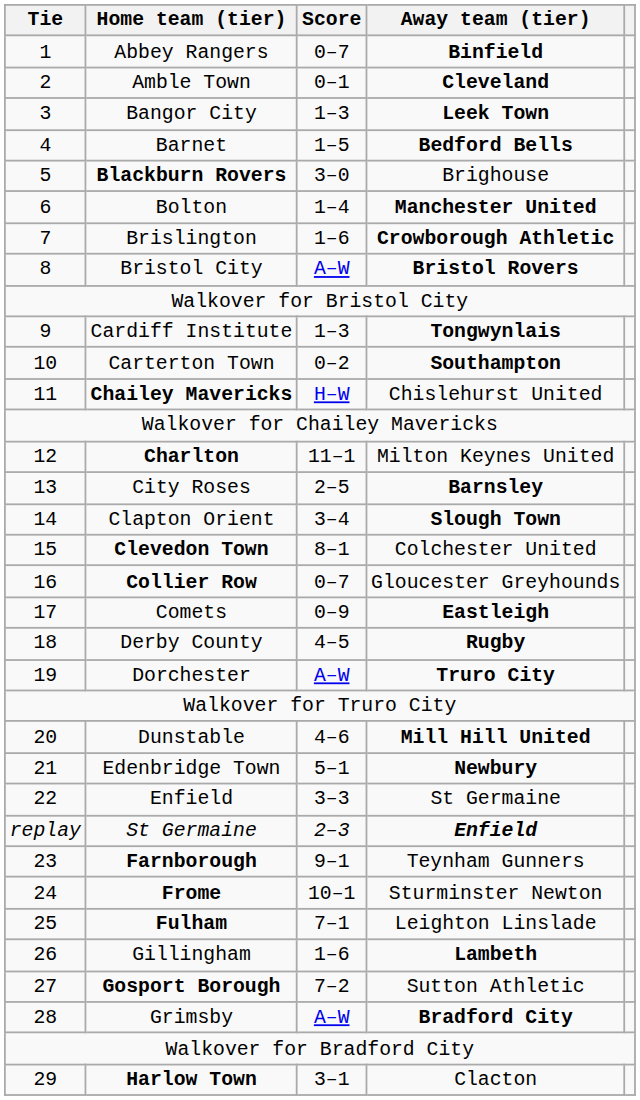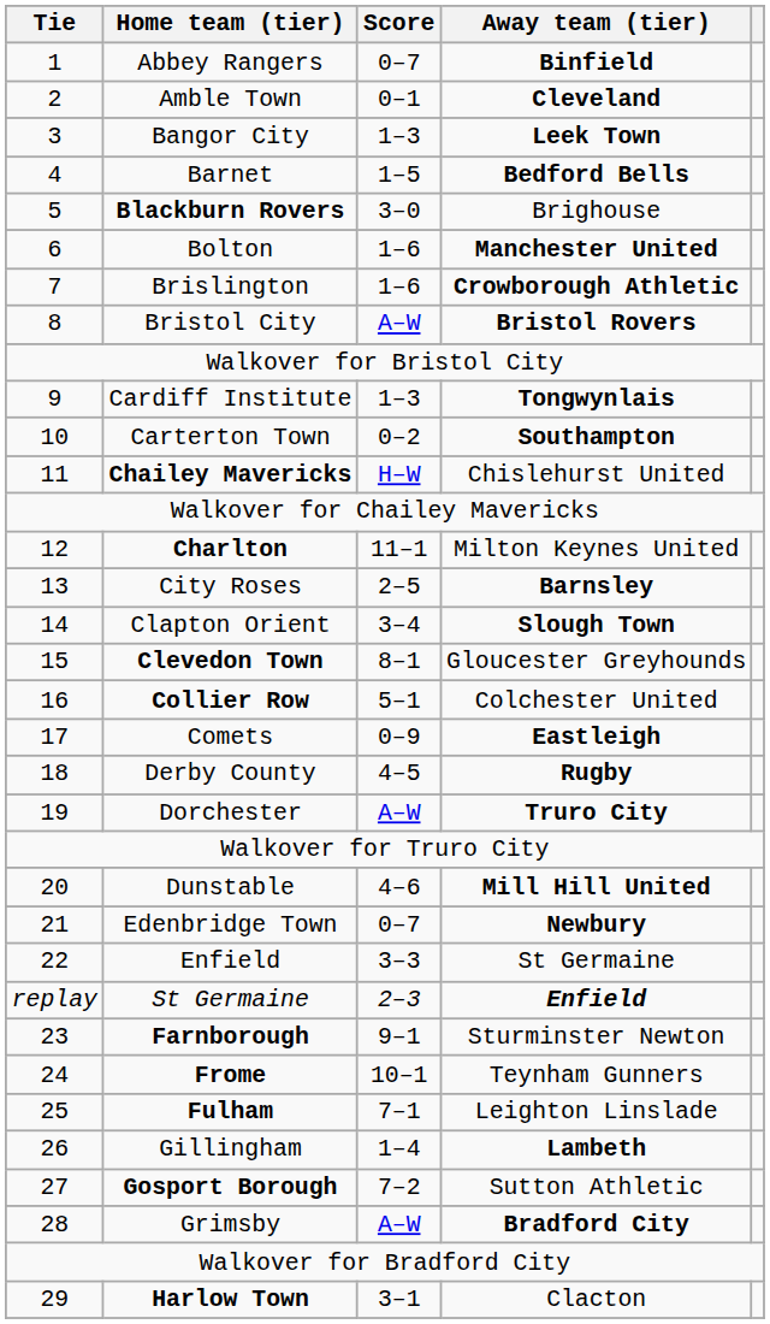Bolton | Score: 1–4 -> 1–6
Clevedon Town | Away team (tier): Colchester United -> Gloucester Greyhounds
Collier Row | Score: 0–7 -> 5–1
Collier Row | Away team (tier): Gloucester Greyhounds -> Colchester United
Edenbridge Town | Score: 5–1 -> 0–7
Farnborough | Away team (tier): Teynham Gunners -> Sturminster Newton
Frome | Away team (tier): Sturminster Newton -> Teynham Gunners
Gillingham | Score: 1–6 -> 1–4
